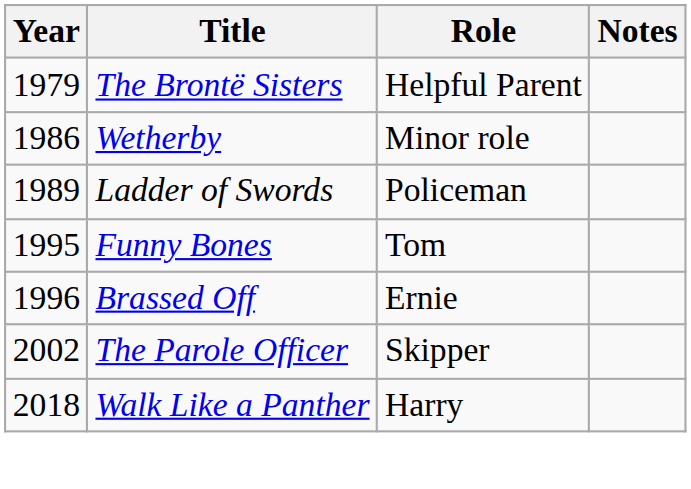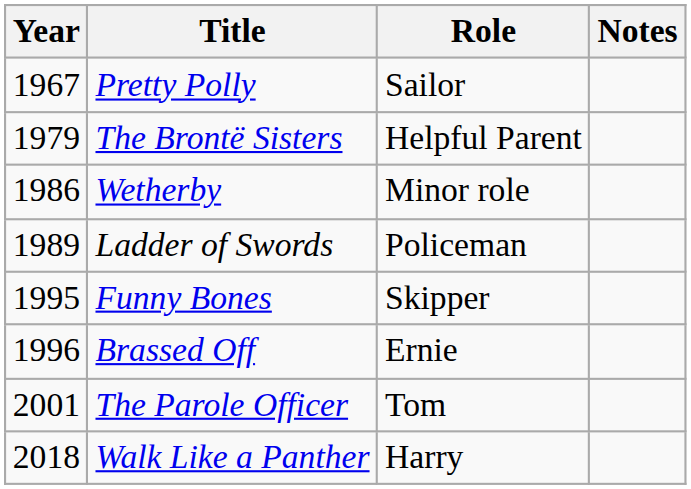+ row: 1967 | Pretty Polly | Sailor
Funny Bones | Role: Tom -> Skipper
The Parole Officer | Year: 2002 -> 2001
The Parole Officer | Role: Skipper -> Tom
